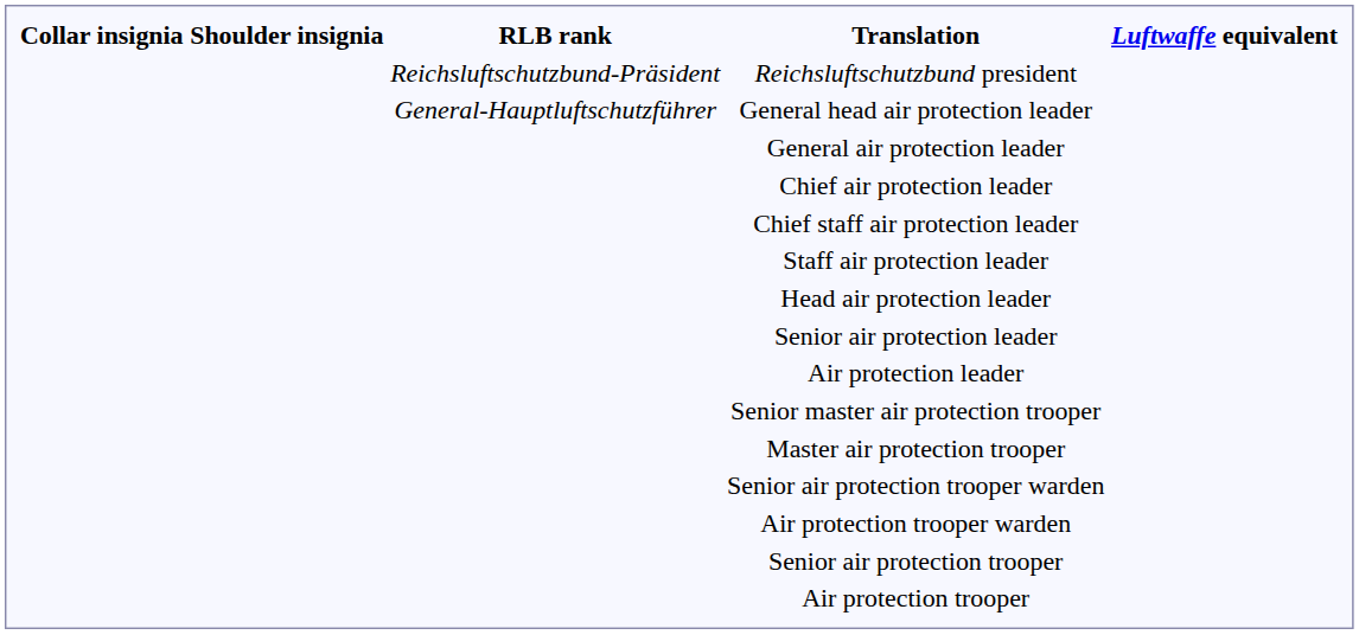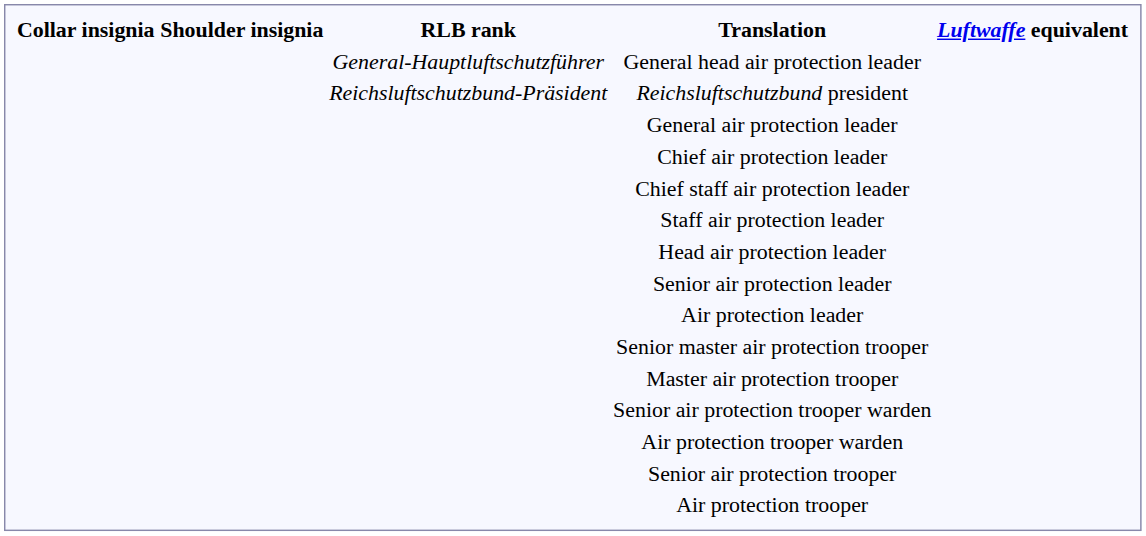rows swapped: Reichsluftschutzbund president <-> General head air protection leader
